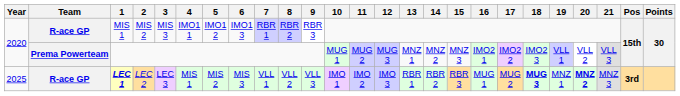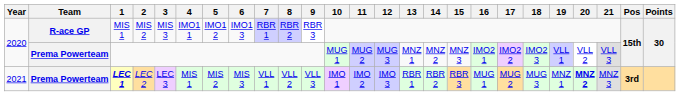LEC 1 | Year: 2025 -> 2021
LEC 1 | Team: R-ace GP -> Prema Powerteam
LEC 1 | 18: bold -> normal
